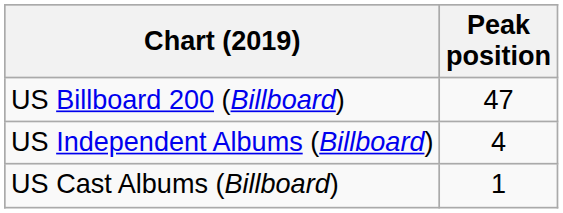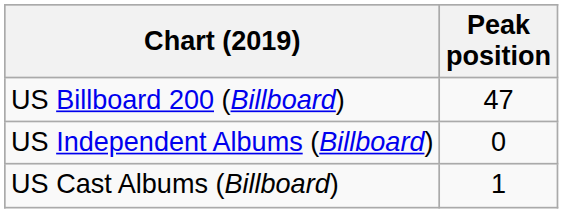US Independent Albums (Billboard) | Peak position: 4 -> 0
